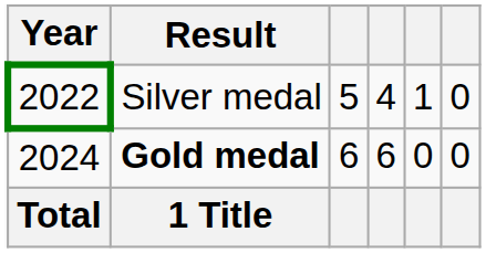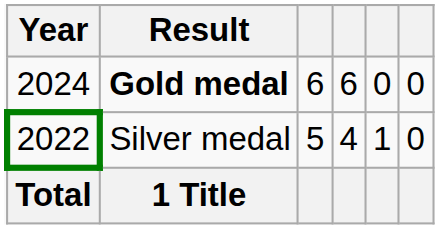rows swapped: Silver medal <-> Gold medal
